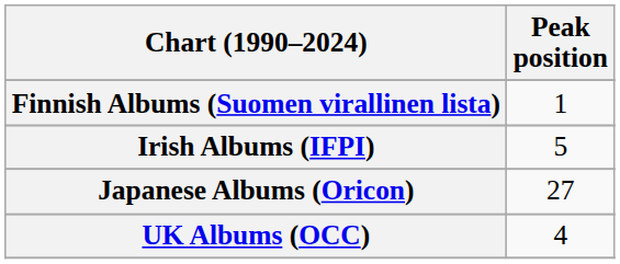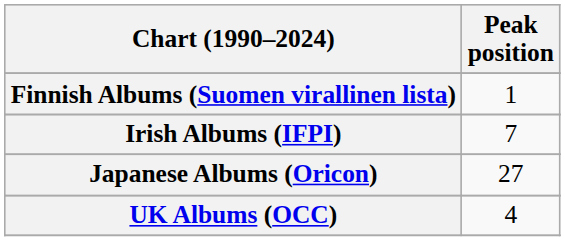Irish Albums (IFPI) | Peak position: 5 -> 7
